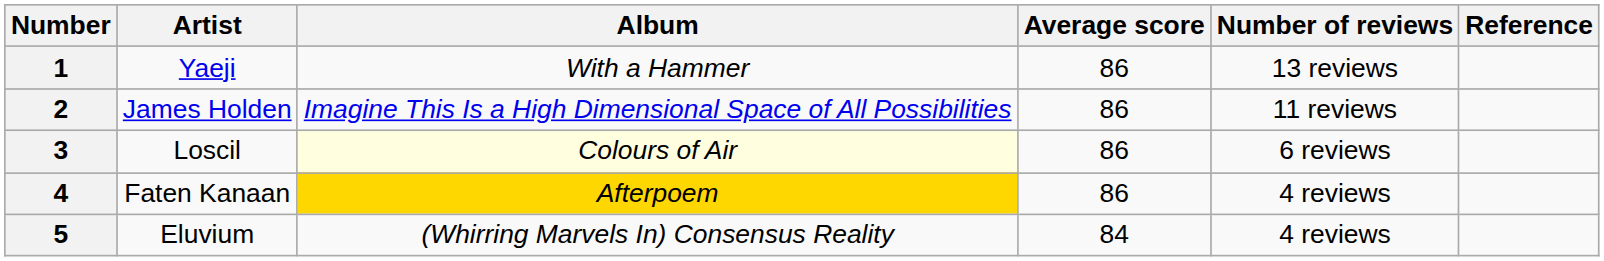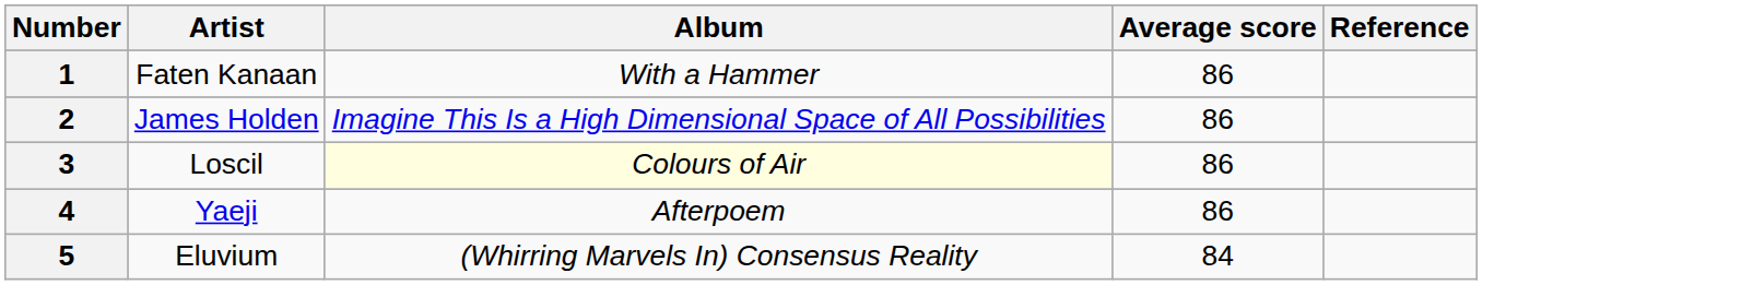- column: Number of reviews | 13 reviews | 11 reviews | 6 reviews | 4 reviews | 4 reviews
1 | Artist: Yaeji -> Faten Kanaan
4 | Artist: Faten Kanaan -> Yaeji
4 | Album: gold background -> no background
